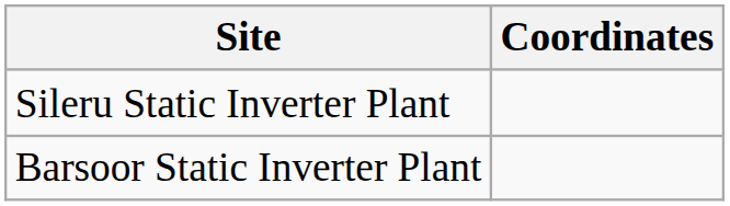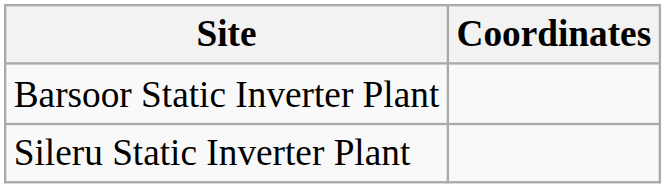rows swapped: Sileru Static Inverter Plant <-> Barsoor Static Inverter Plant
